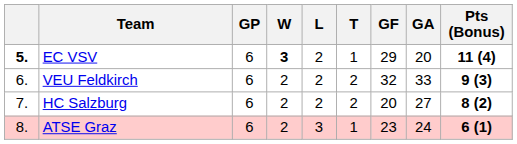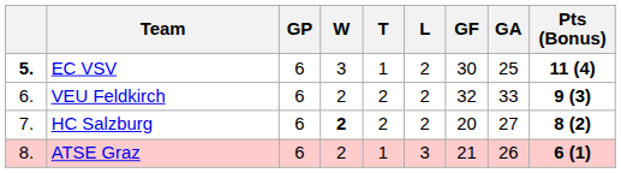columns swapped: L <-> T
EC VSV | W: bold -> normal
EC VSV | GF: 29 -> 30
EC VSV | GA: 20 -> 25
HC Salzburg | W: normal -> bold
ATSE Graz | GF: 23 -> 21
ATSE Graz | GA: 24 -> 26
